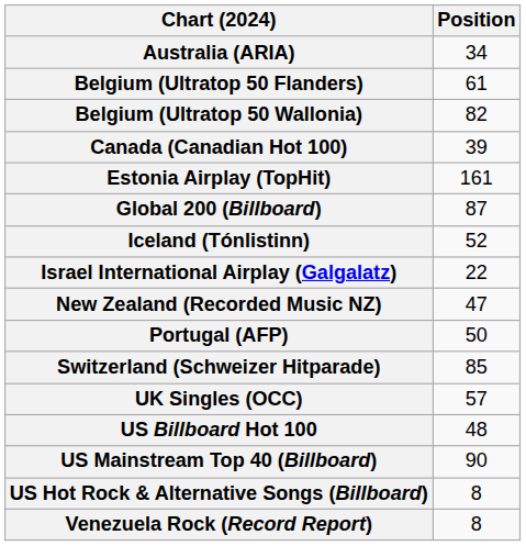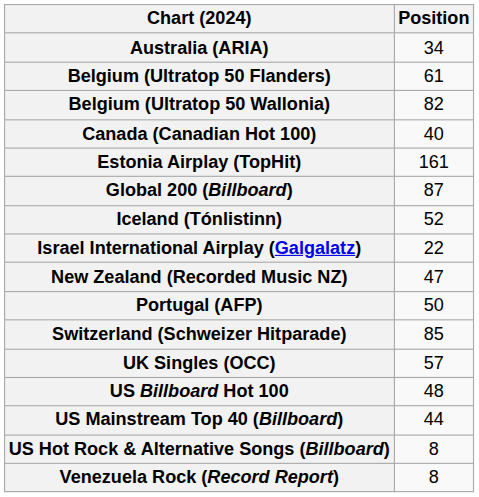Canada (Canadian Hot 100) | Position: 39 -> 40
US Mainstream Top 40 (Billboard) | Position: 90 -> 44
